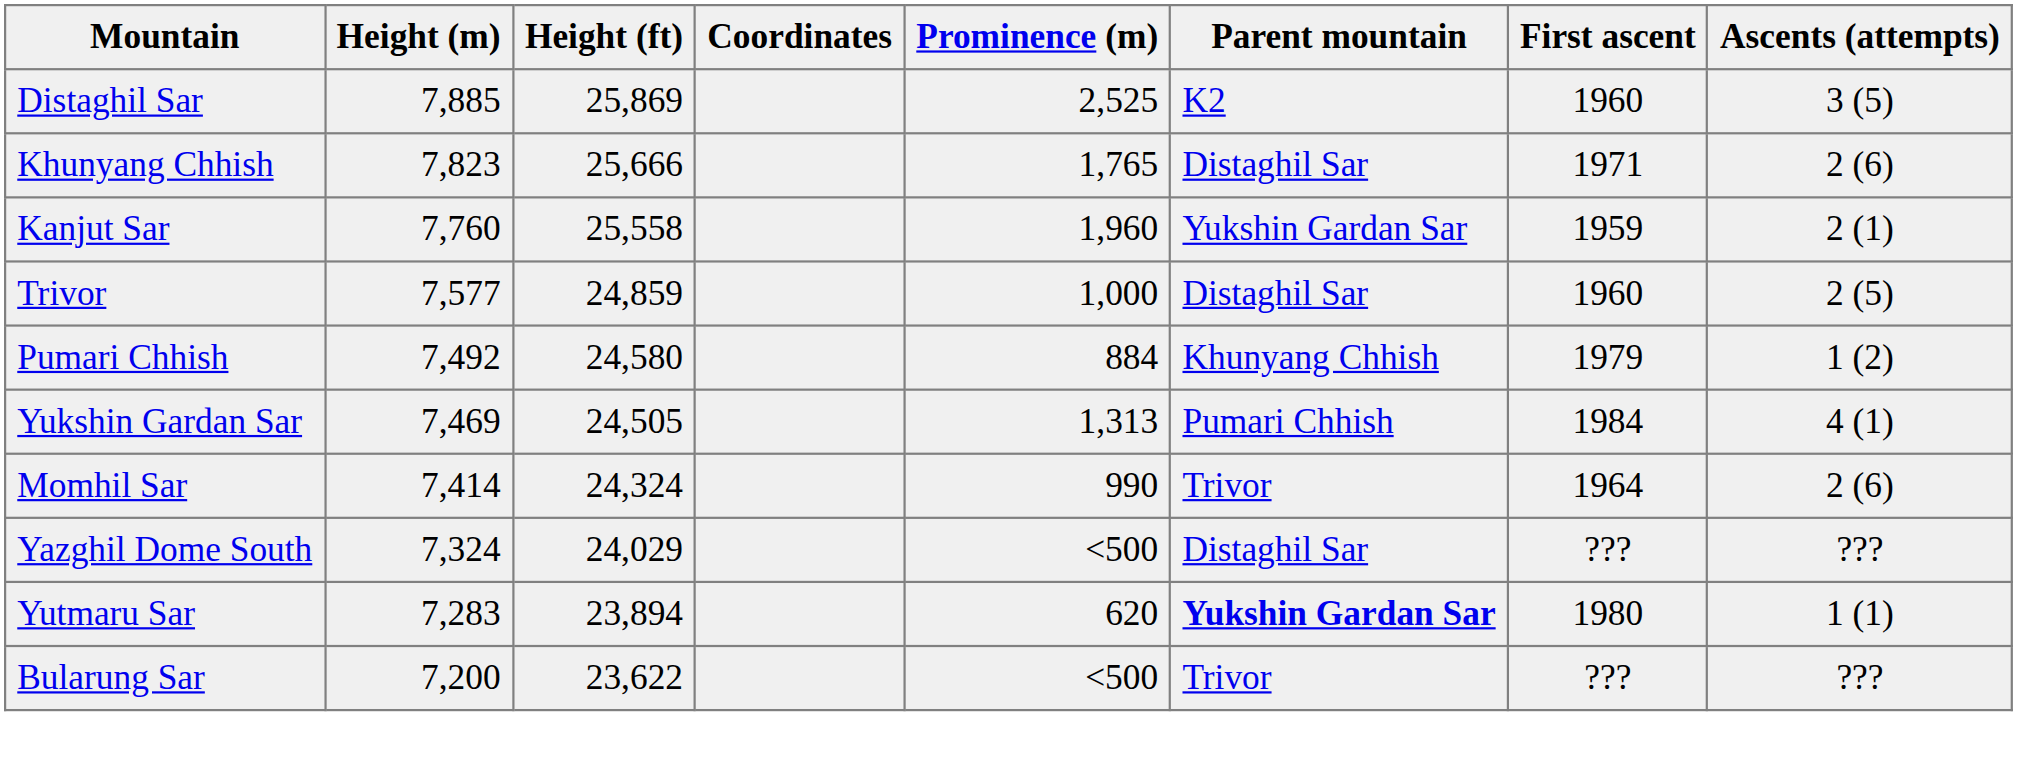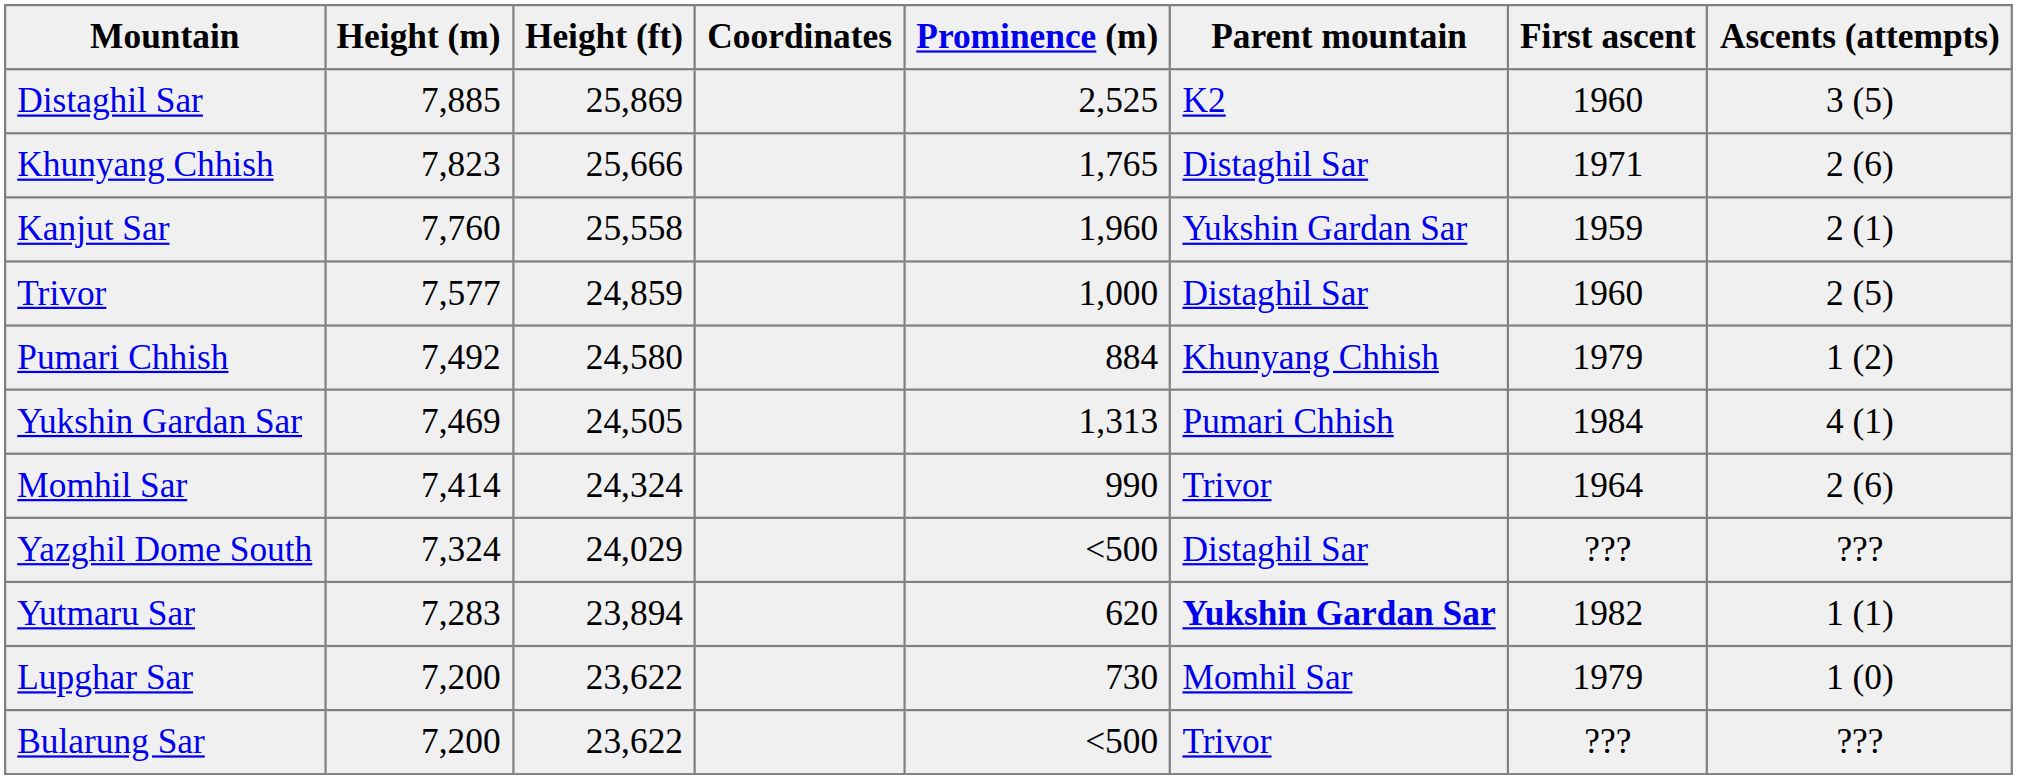Yutmaru Sar | First ascent: 1980 -> 1982
+ row: Lupghar Sar | 7,200 | 23,622 | 730 | Momhil Sar | 1979 | 1 (0)
